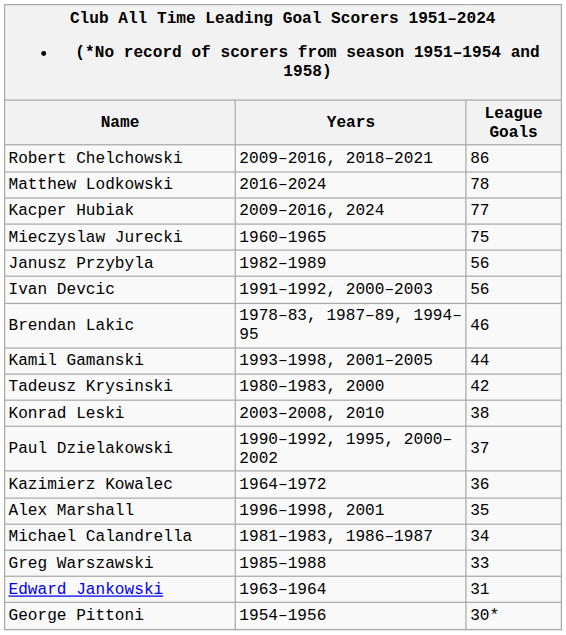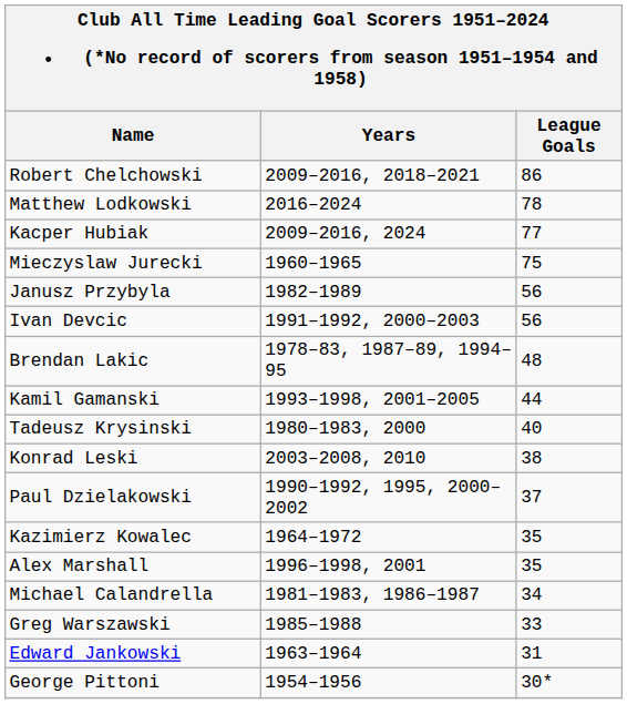Brendan Lakic | League Goals: 46 -> 48
Tadeusz Krysinski | League Goals: 42 -> 40
Kazimierz Kowalec | League Goals: 36 -> 35
